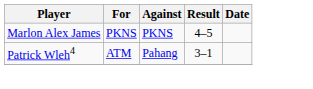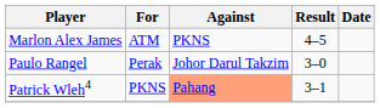Marlon Alex James | For: PKNS -> ATM
+ row: Paulo Rangel | Perak | Johor Darul Takzim | 3–0
Patrick Wleh4 | For: ATM -> PKNS
Patrick Wleh4 | Against: no background -> lightsalmon background
